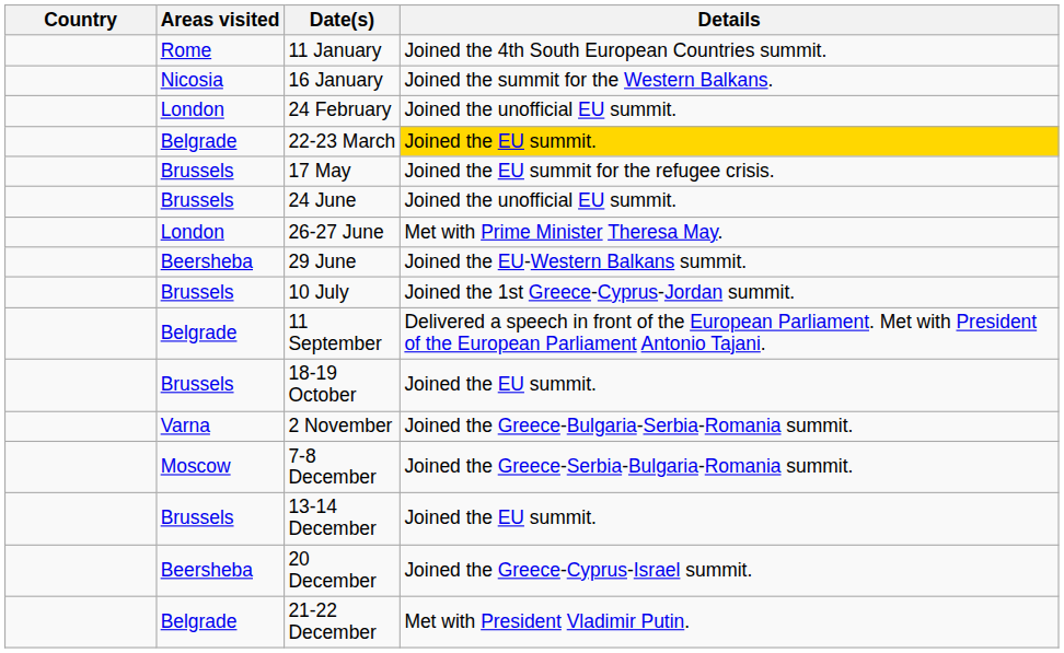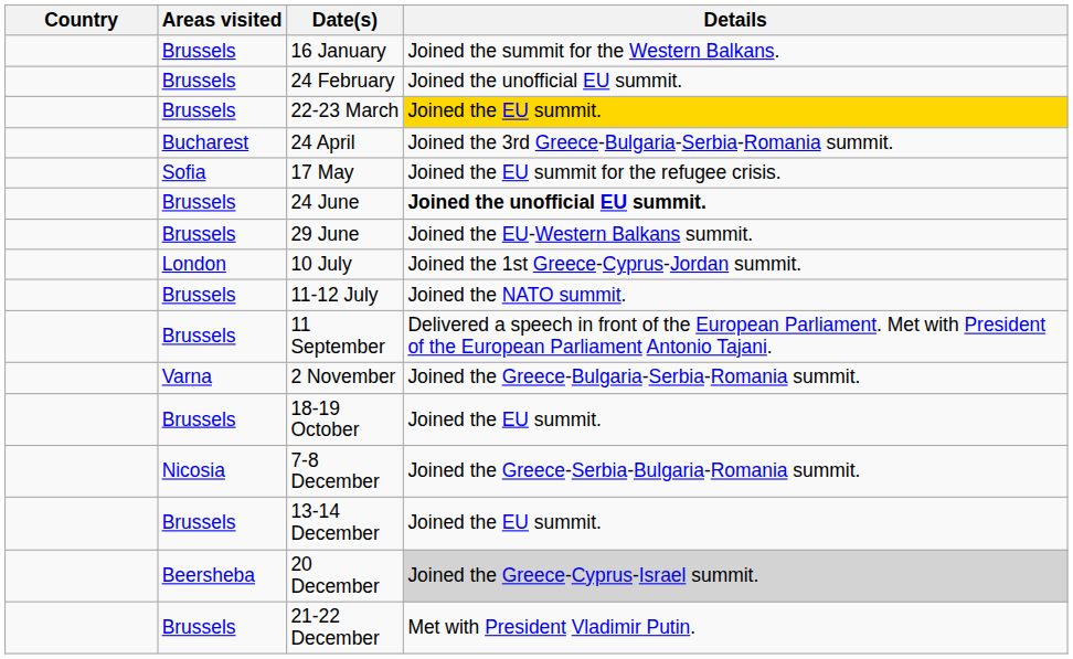- row: Rome | 11 January | Joined the 4th South European Countries summit.
16 January | Areas visited: Nicosia -> Brussels
24 February | Areas visited: London -> Brussels
22-23 March | Areas visited: Belgrade -> Brussels
+ row: Bucharest | 24 April | Joined the 3rd Greece-Bulgaria-Serbia-Romania summit.
17 May | Areas visited: Brussels -> Sofia
24 June | Details: normal -> bold
- row: London | 26-27 June | Met with Prime Minister Theresa May.
29 June | Areas visited: Beersheba -> Brussels
10 July | Areas visited: Brussels -> London
+ row: Brussels | 11-12 July | Joined the NATO summit.
11 September | Areas visited: Belgrade -> Brussels
rows swapped: 18-19 October <-> 2 November
7-8 December | Areas visited: Moscow -> Nicosia
20 December | Details: no background -> lightgrey background
21-22 December | Areas visited: Belgrade -> Brussels
